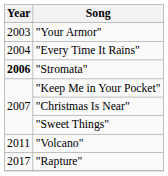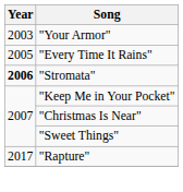"Every Time It Rains" | Year: 2004 -> 2005
- row: 2011 | "Volcano"
